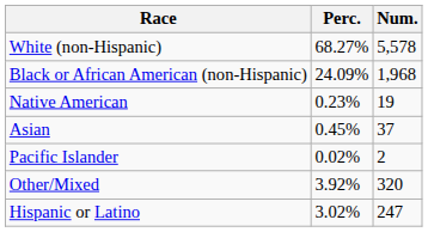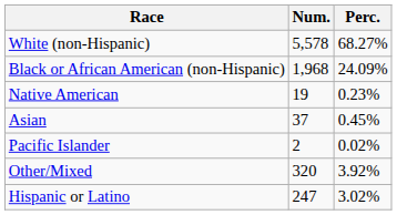columns swapped: Num. <-> Perc.
